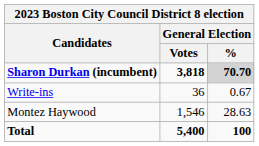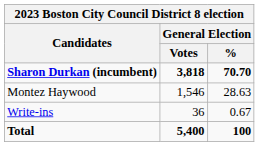Sharon Durkan (incumbent) | General Election / %: lightgrey background -> no background
rows swapped: Montez Haywood <-> Write-ins
